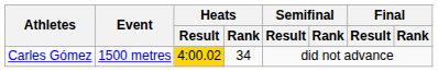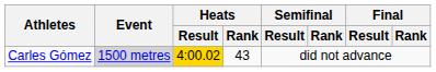Carles Gómez | Event: no background -> lightgrey background
Carles Gómez | Heats / Rank: 34 -> 43
